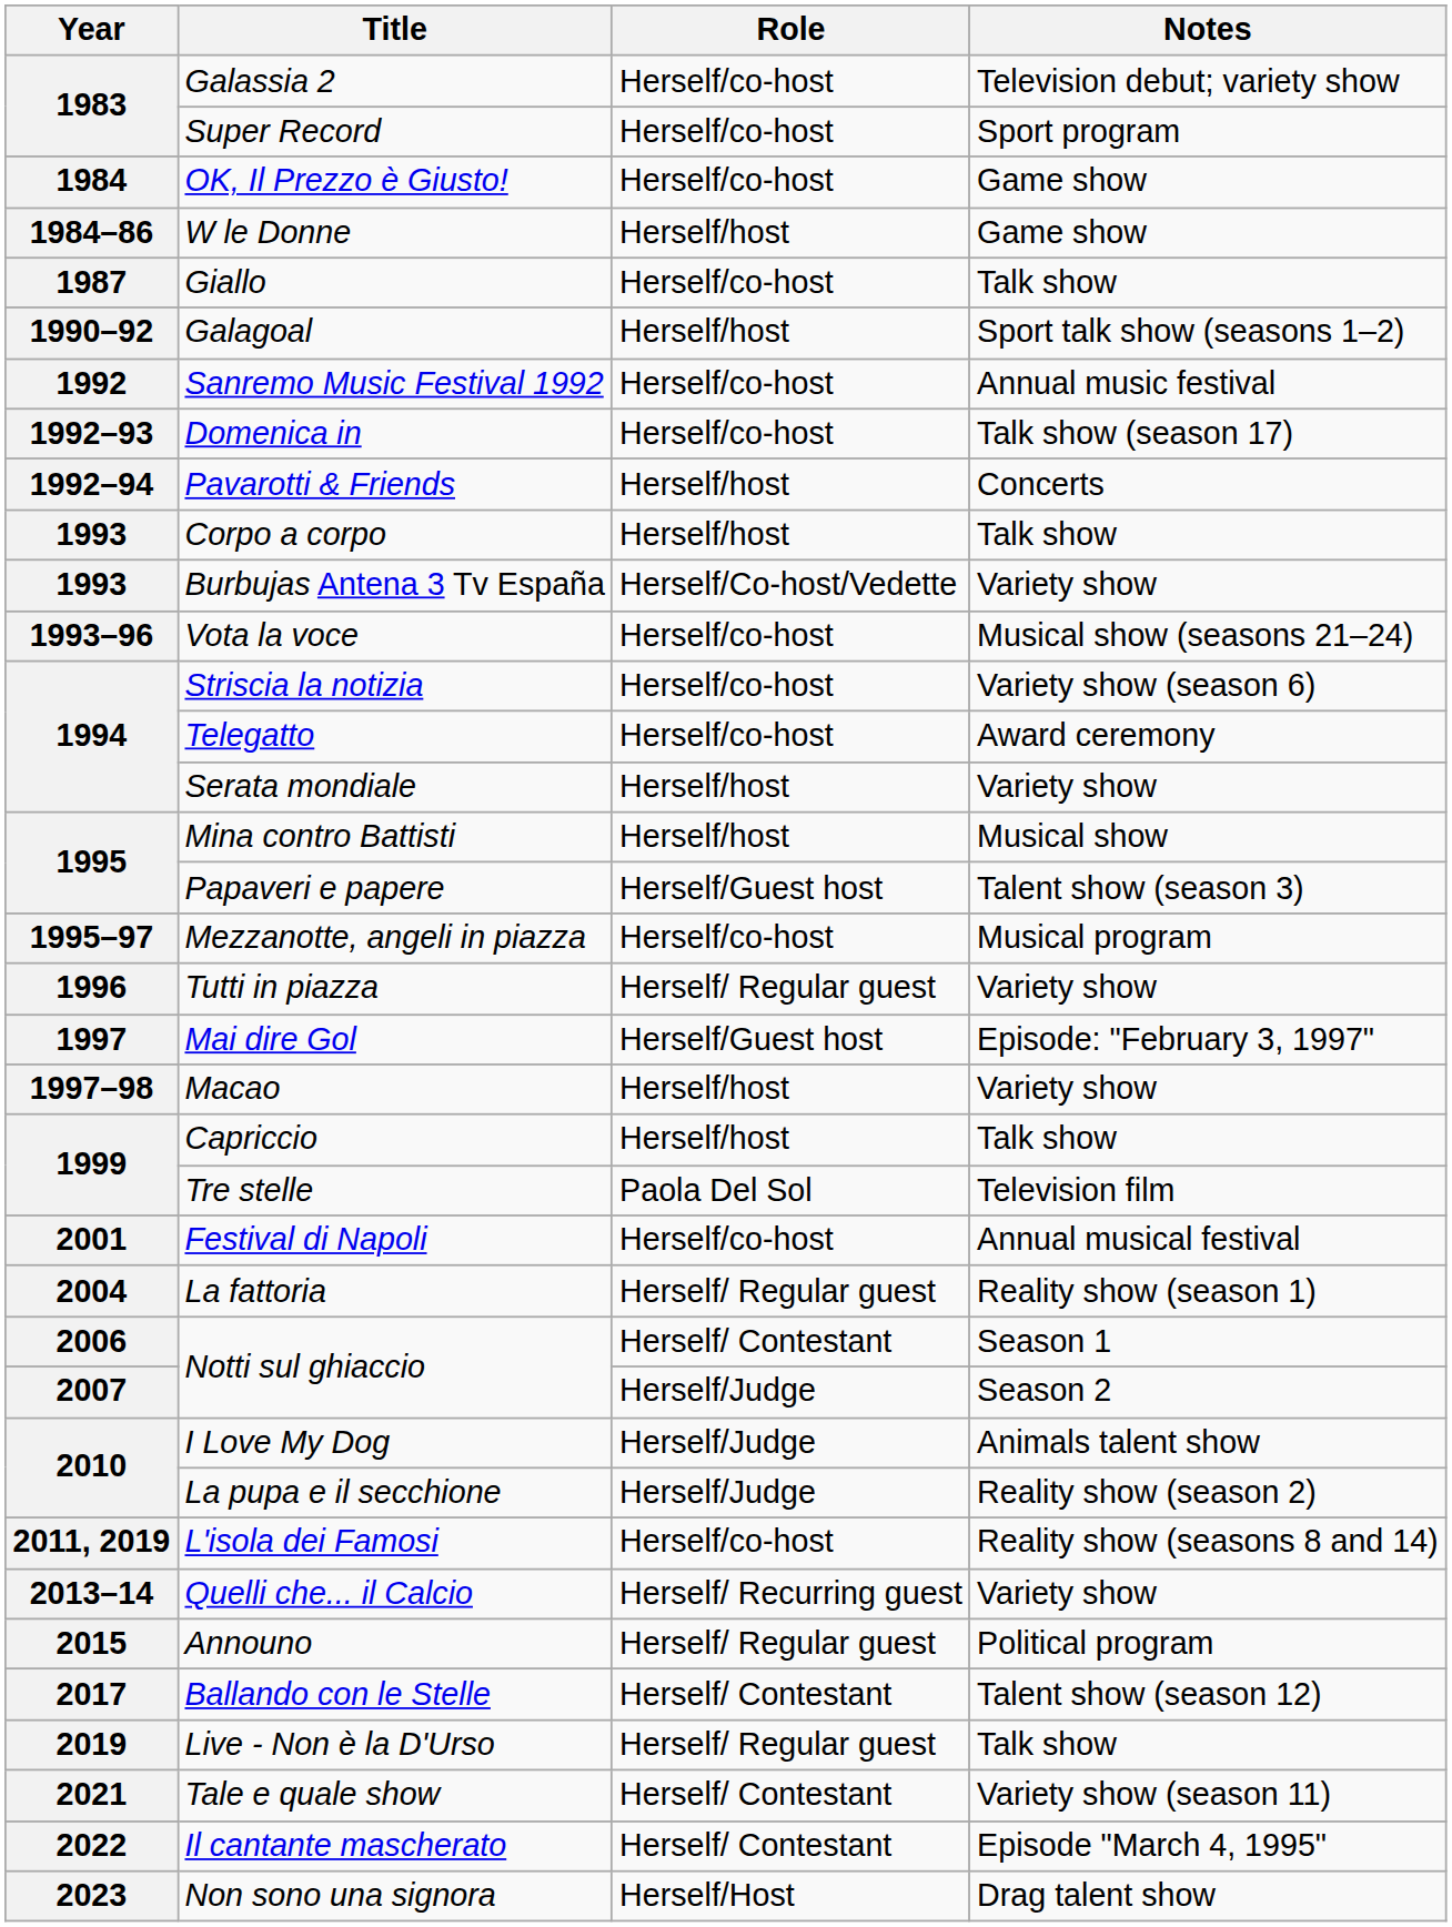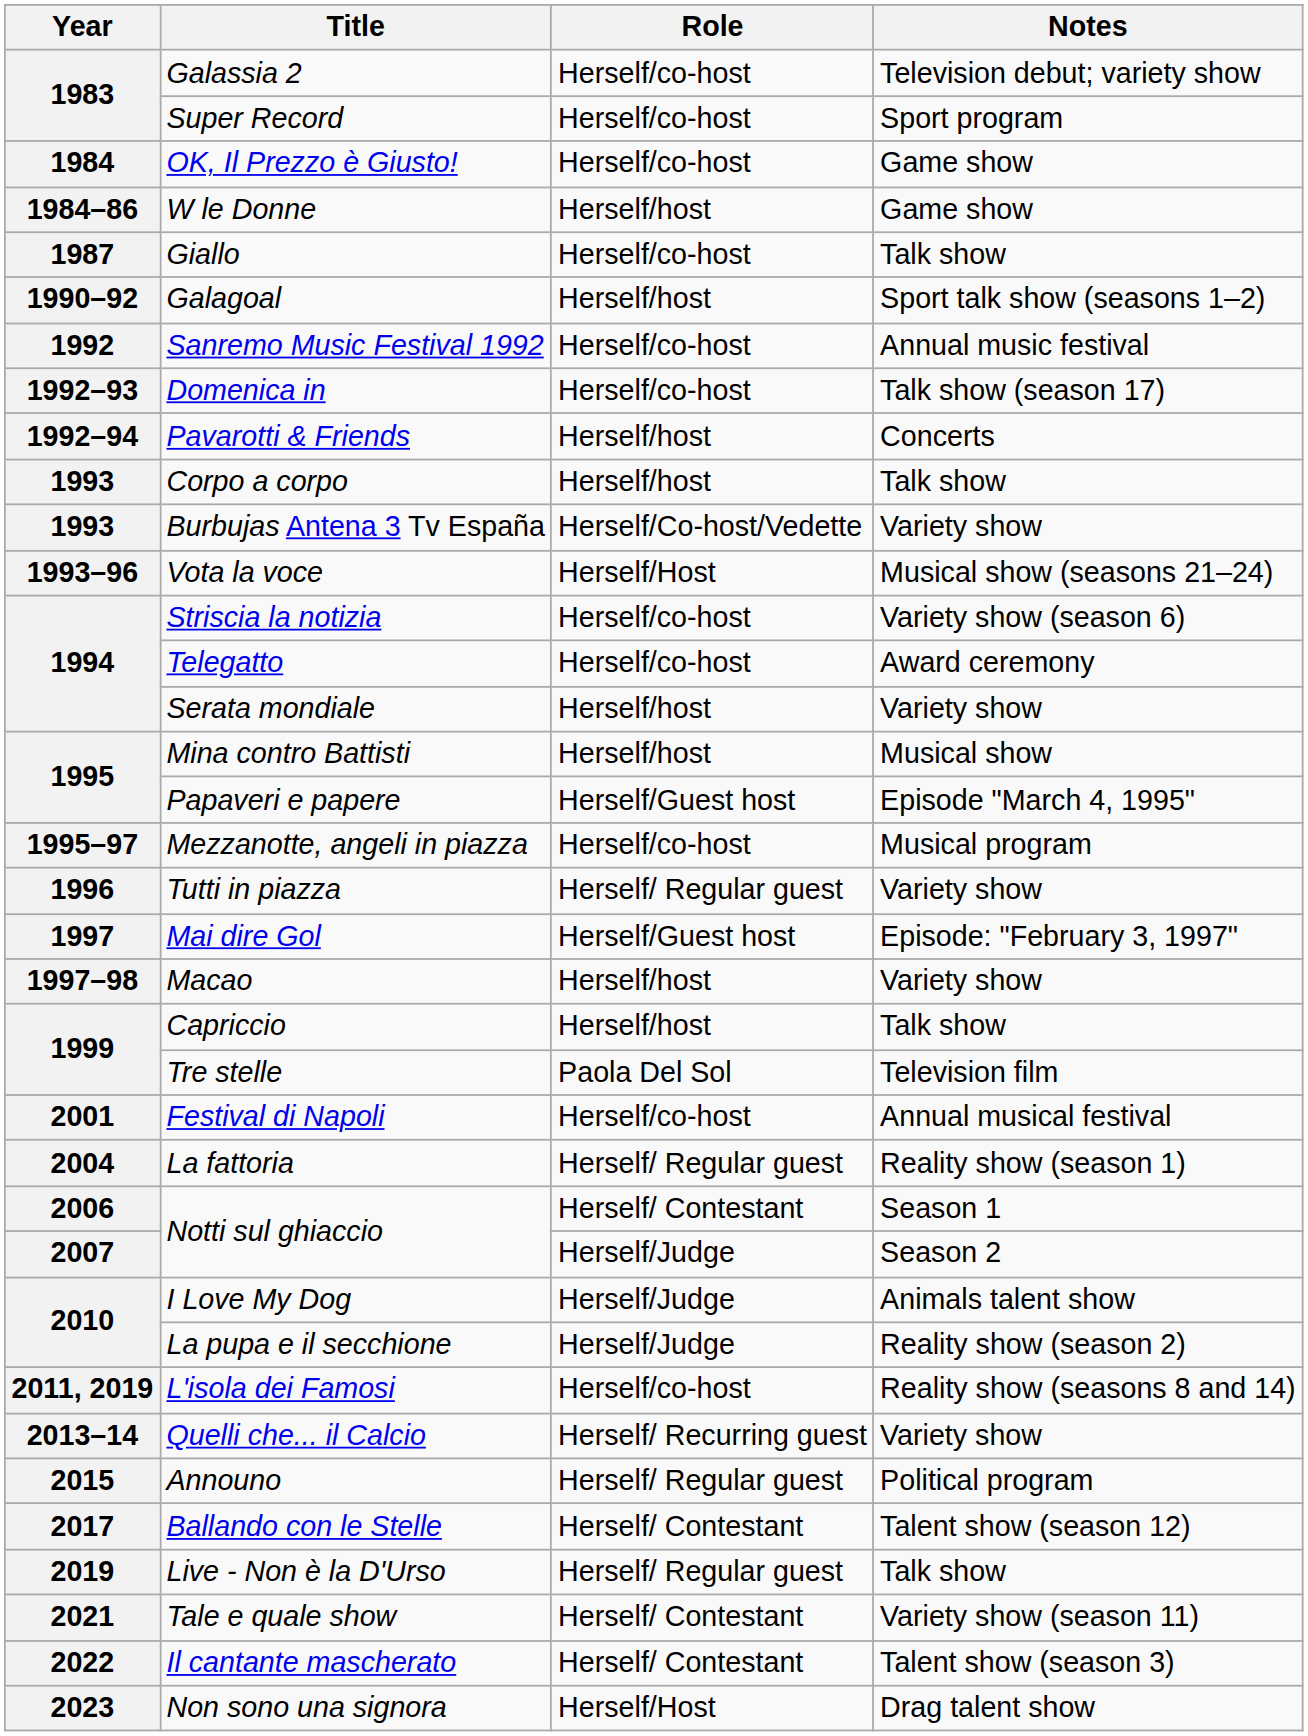Vota la voce | Role: Herself/co-host -> Herself/Host
Papaveri e papere | Notes: Talent show (season 3) -> Episode "March 4, 1995"
Il cantante mascherato | Notes: Episode "March 4, 1995" -> Talent show (season 3)
